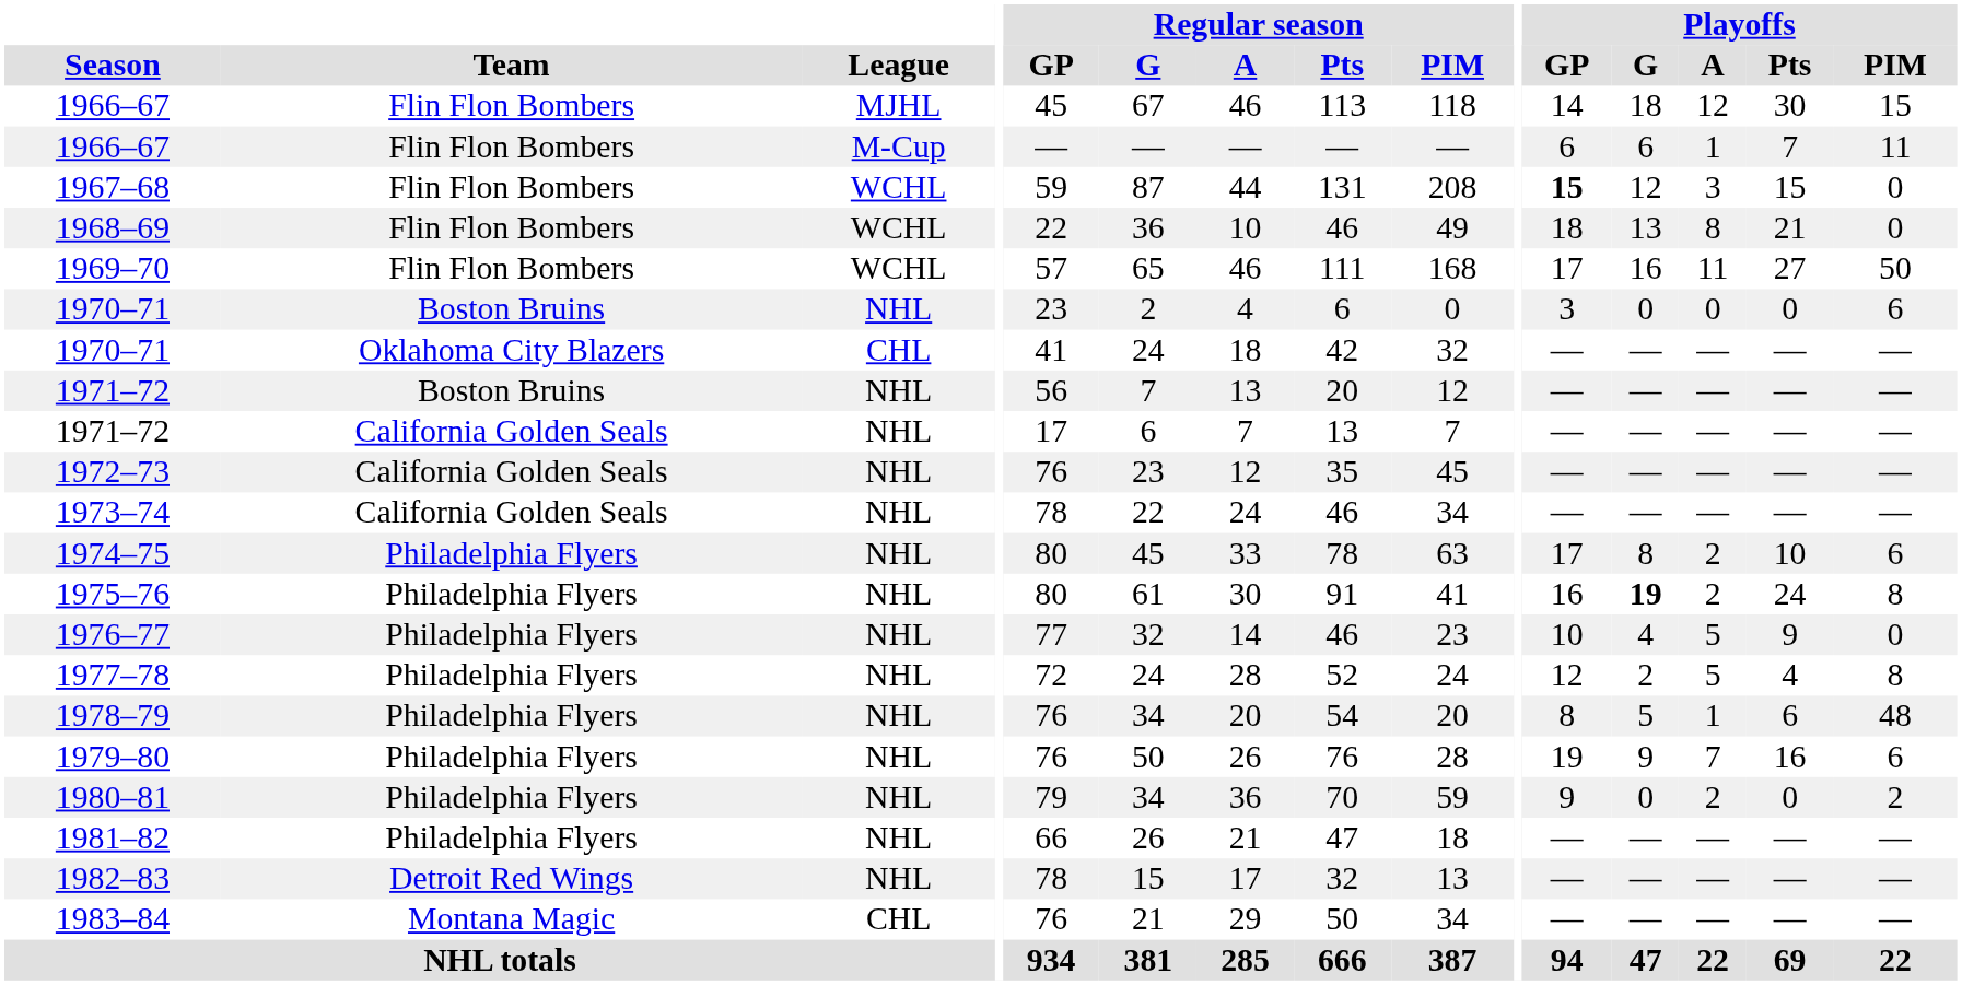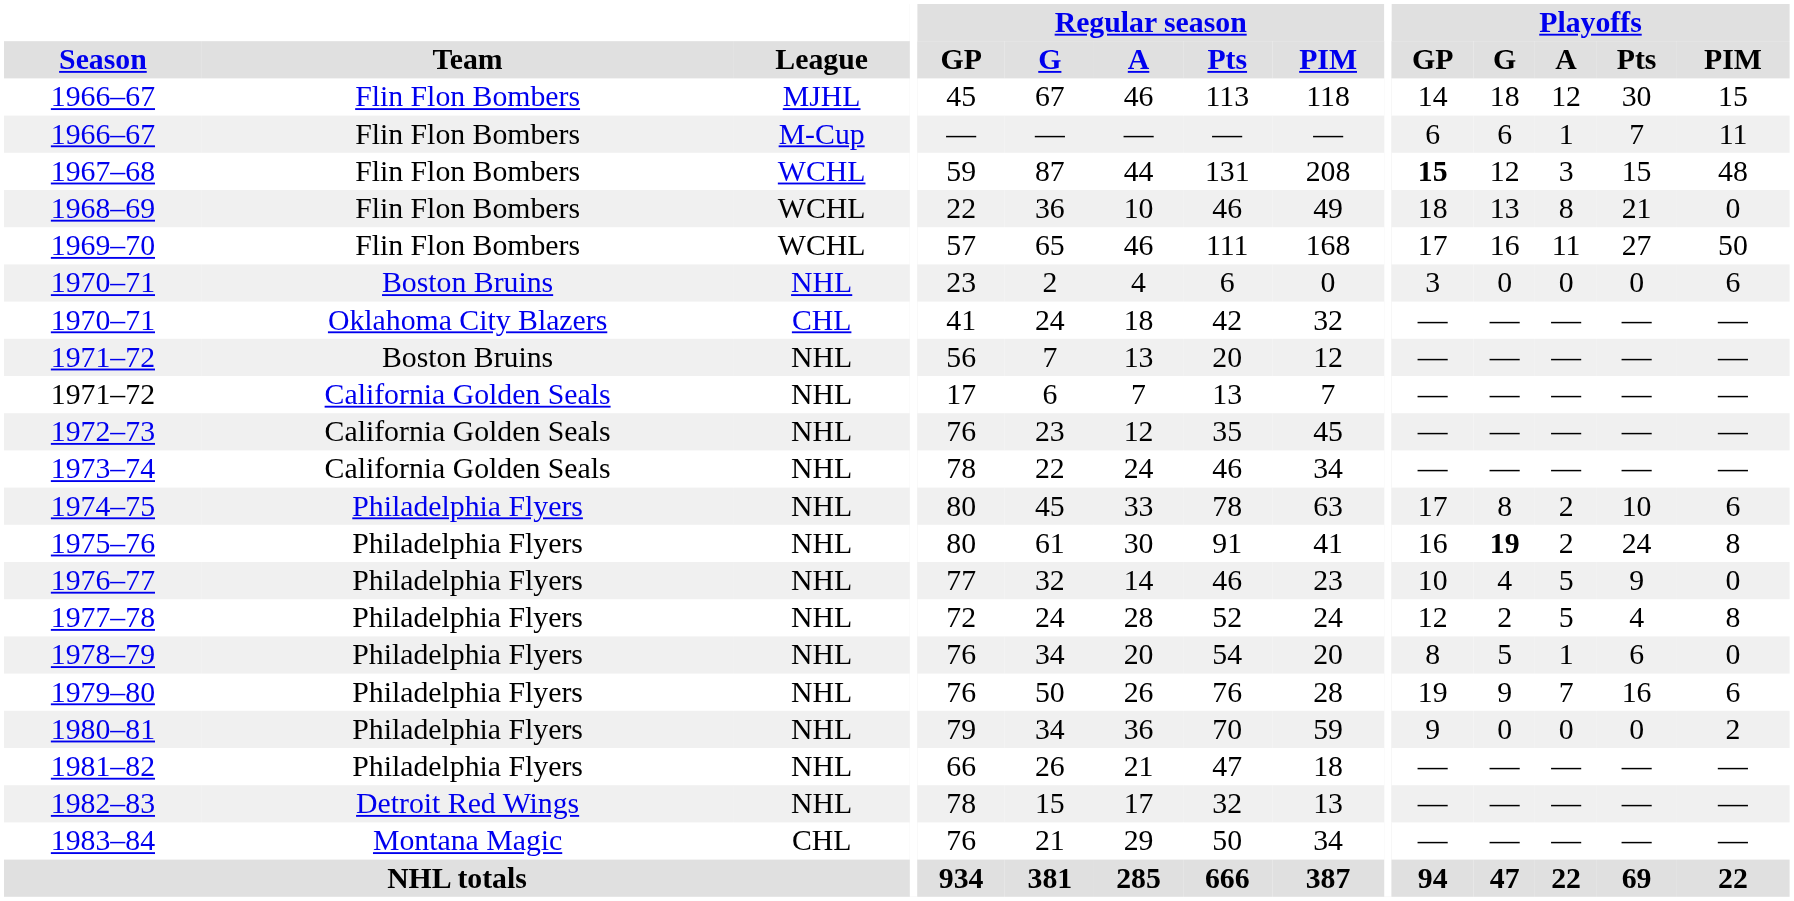1967–68 | Playoffs / PIM: 0 -> 48
1978–79 | Playoffs / PIM: 48 -> 0
1980–81 | Playoffs / A: 2 -> 0
